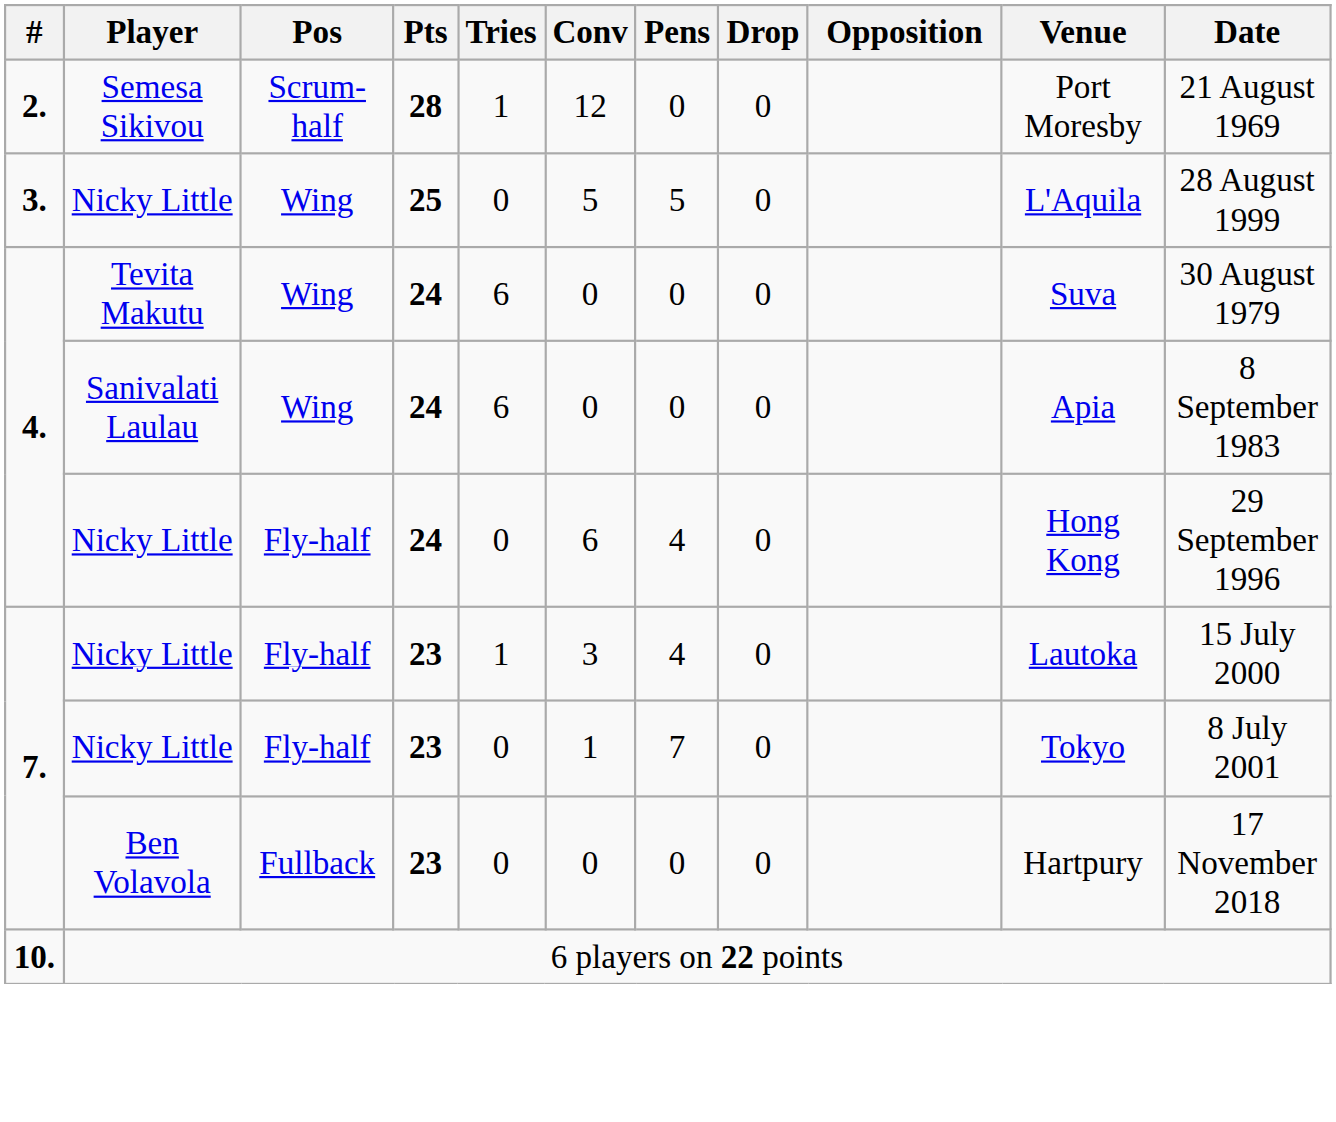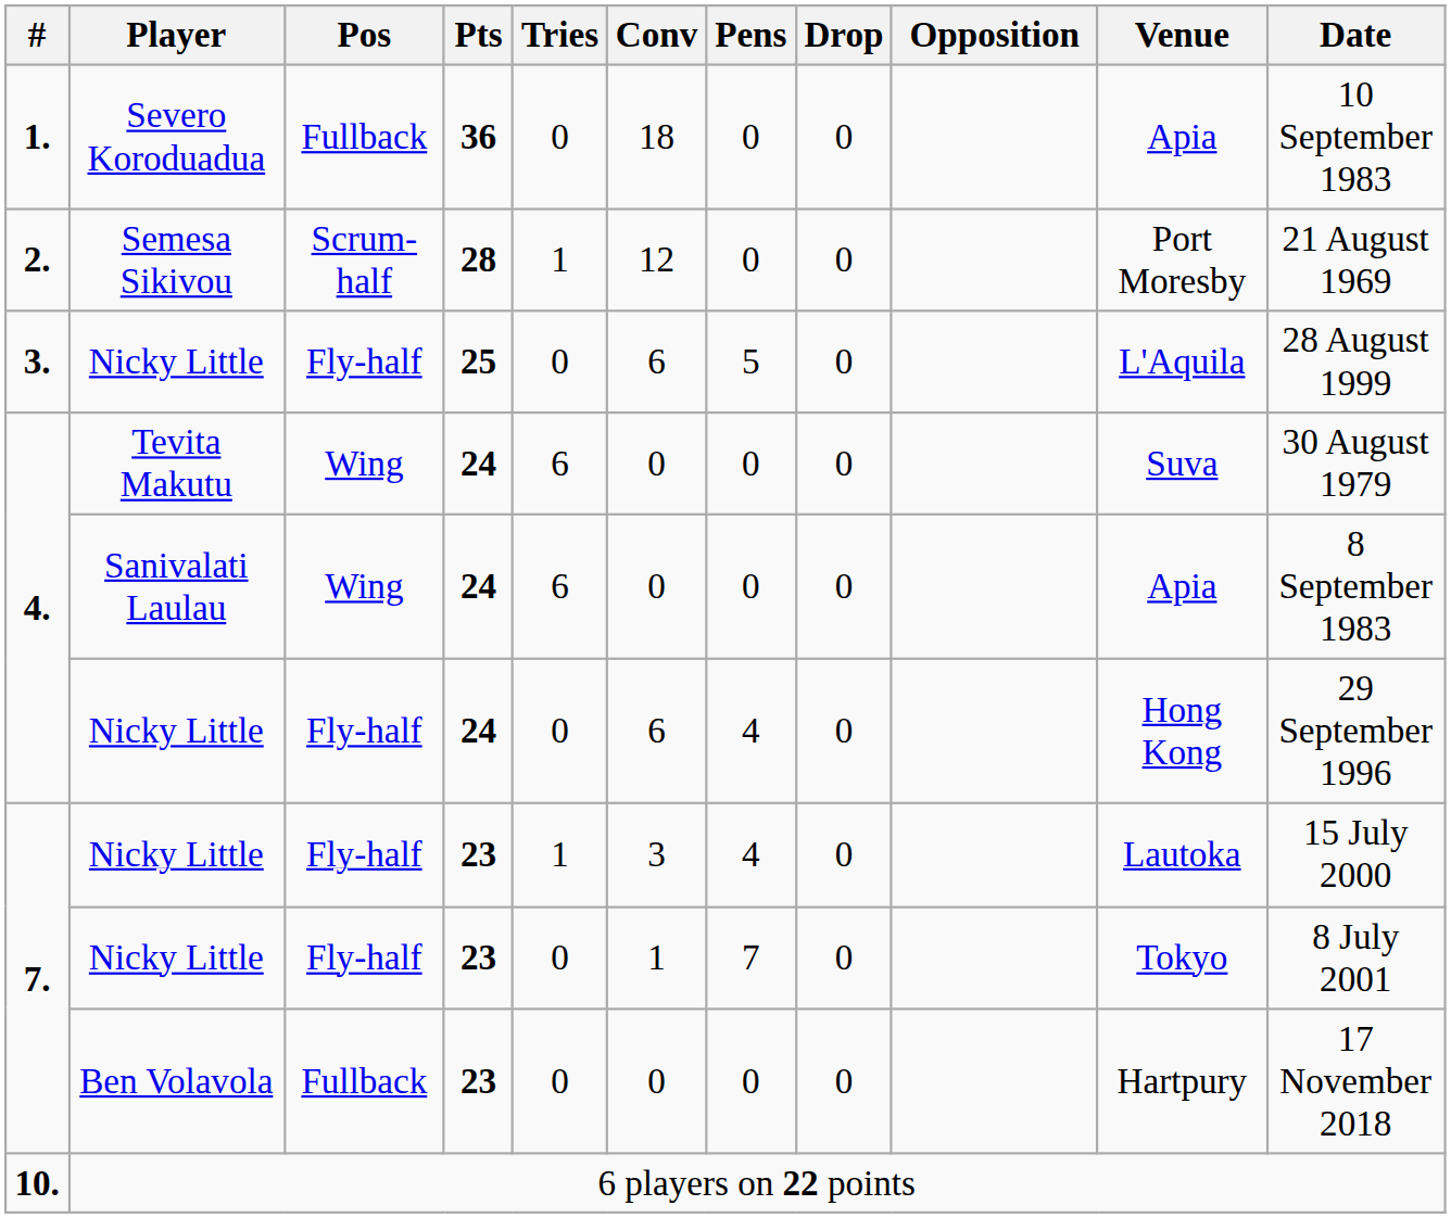+ row: 1. | Severo Koroduadua | Fullback | 36 | 0 | 18 | 0 | 0 | Apia | 10 September 1983
3. / Nicky Little | Pos: Wing -> Fly-half
3. / Nicky Little | Conv: 5 -> 6
